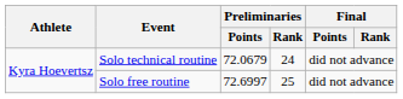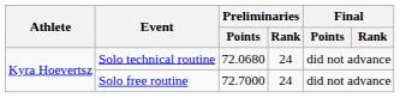Solo technical routine | Preliminaries / Points: 72.0679 -> 72.0680
Solo free routine | Preliminaries / Points: 72.6997 -> 72.7000
Solo free routine | Preliminaries / Rank: 25 -> 24
